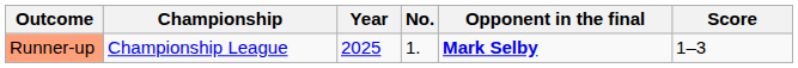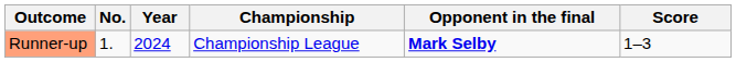columns swapped: No. <-> Championship
Runner-up | Year: 2025 -> 2024
